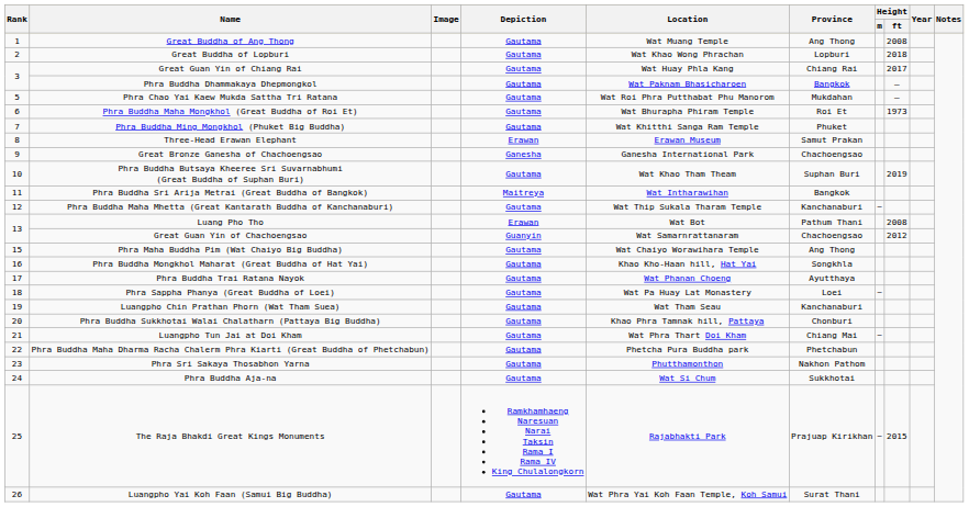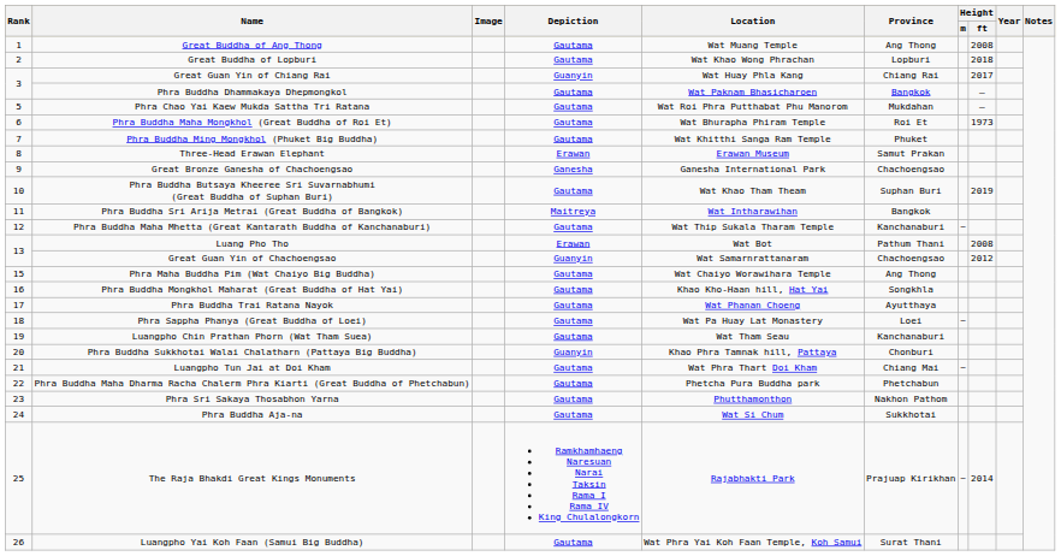Great Guan Yin of Chiang Rai | Depiction: Gautama -> Guanyin
Phra Buddha Sukkhotai Walai Chalatharn (Pattaya Big Buddha) | Depiction: Gautama -> Guanyin
The Raja Bhakdi Great Kings Monuments | Height / ft: 2015 -> 2014
